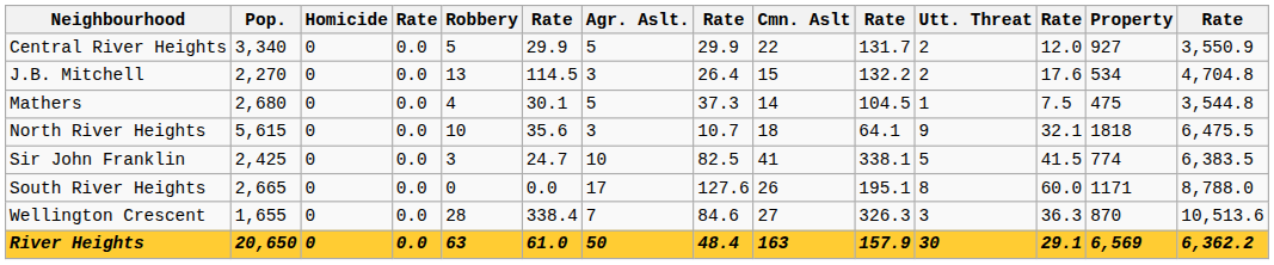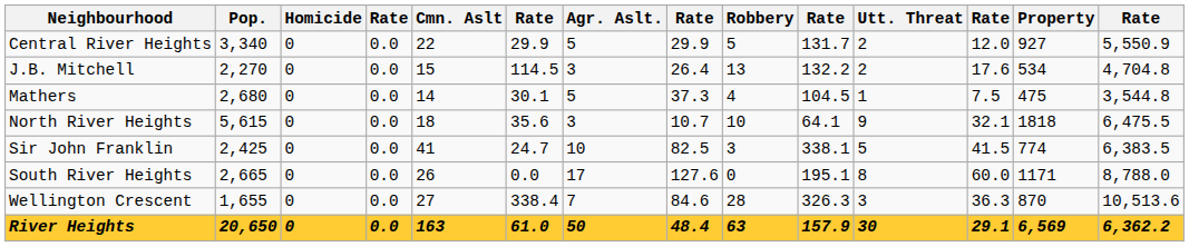columns swapped: Robbery <-> Cmn. Aslt
Central River Heights | column 14: 3,550.9 -> 5,550.9
